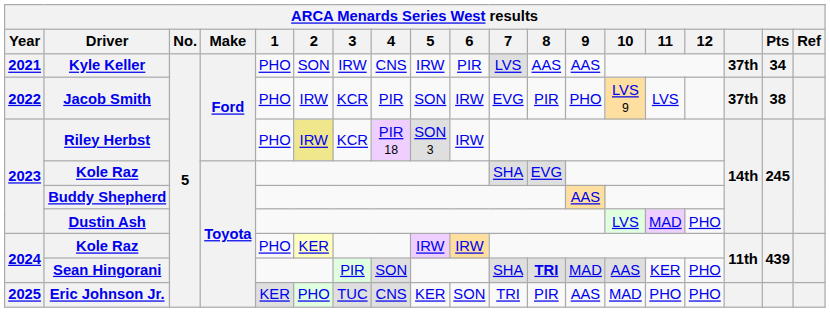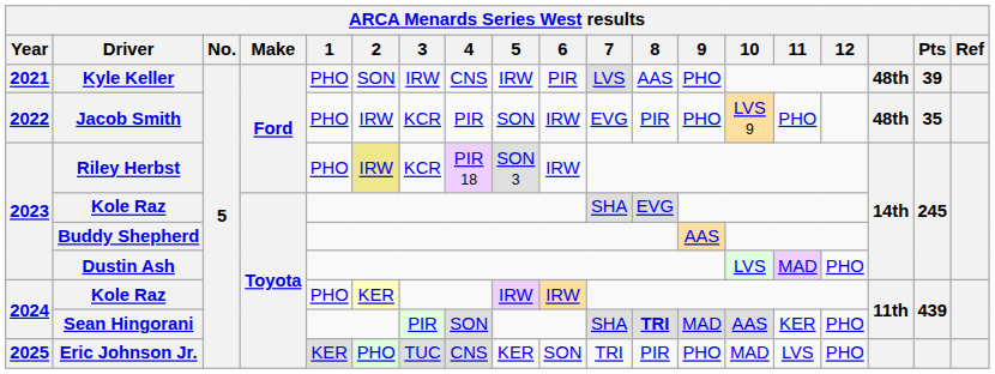Kyle Keller | 9: AAS -> PHO
Kyle Keller | column 17: 37th -> 48th
Kyle Keller | Pts: 34 -> 39
Jacob Smith | 11: LVS -> PHO
Jacob Smith | column 17: 37th -> 48th
Jacob Smith | Pts: 38 -> 35
Eric Johnson Jr. | 9: AAS -> PHO
Eric Johnson Jr. | 11: PHO -> LVS
